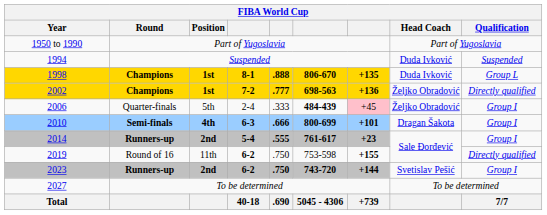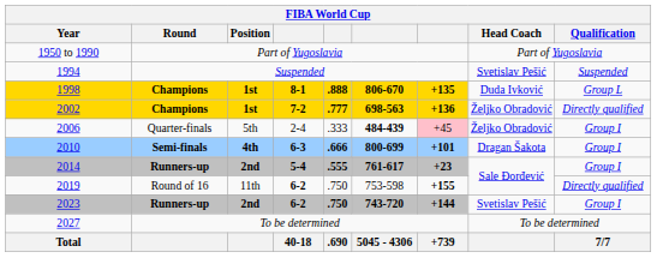1994 | Head Coach: Duda Ivković -> Svetislav Pešić
